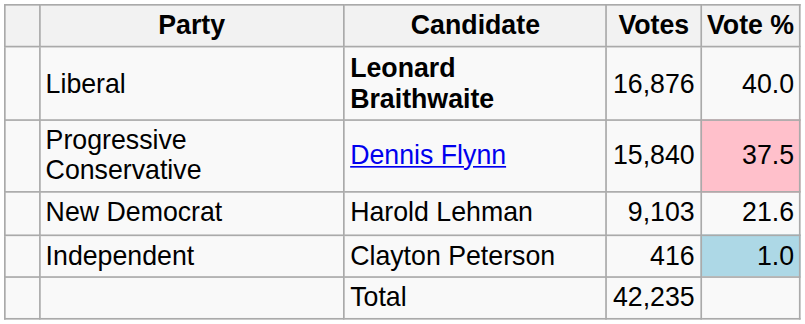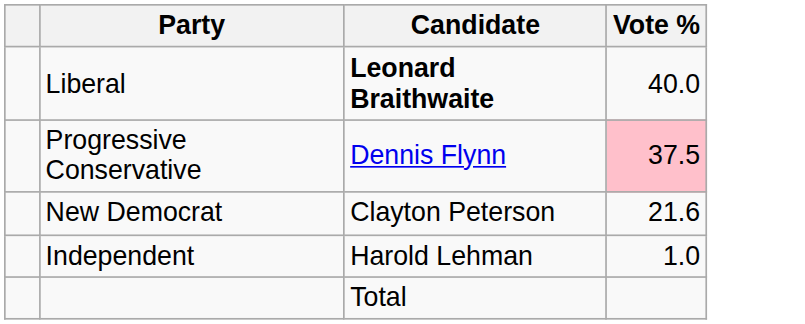- column: Votes | 16,876 | 15,840 | 9,103 | 416 | 42,235
New Democrat | Candidate: Harold Lehman -> Clayton Peterson
Independent | Candidate: Clayton Peterson -> Harold Lehman
Independent | Vote %: lightblue background -> no background
